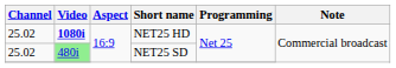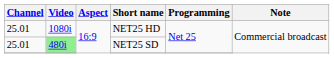NET25 HD | Channel: 25.02 -> 25.01
NET25 HD | Video: bold -> normal
NET25 SD | Channel: 25.02 -> 25.01
